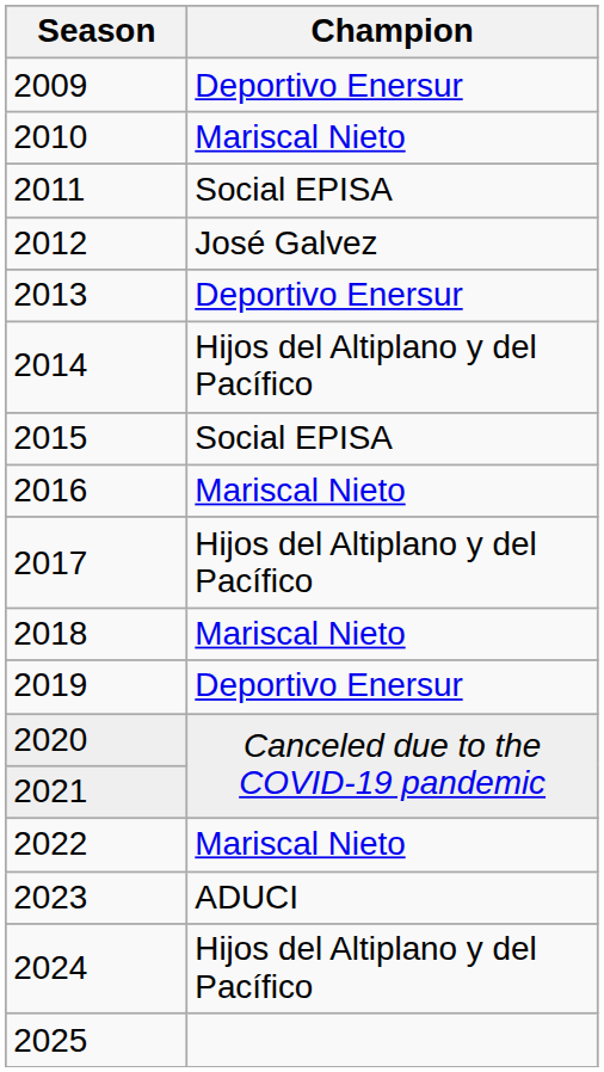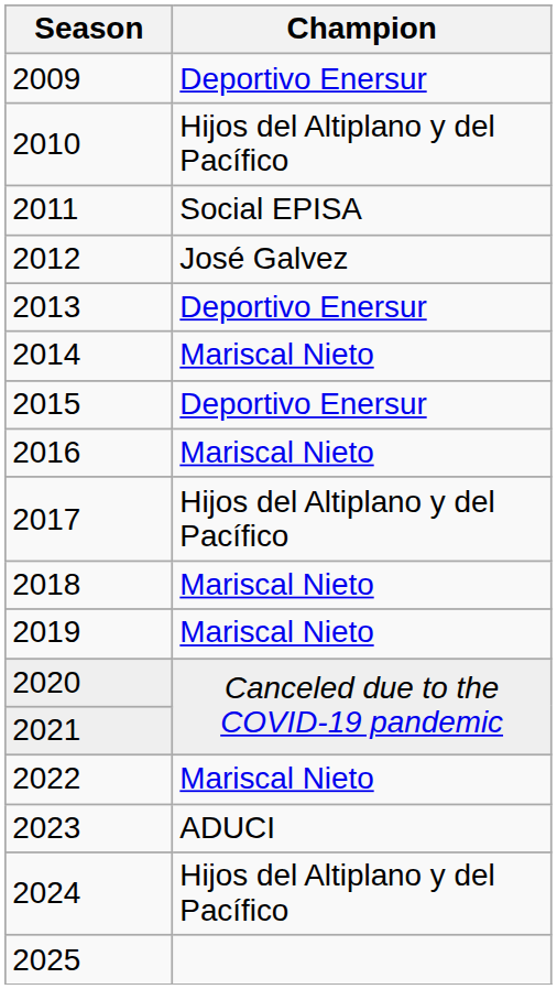2010 | Champion: Mariscal Nieto -> Hijos del Altiplano y del Pacífico
2014 | Champion: Hijos del Altiplano y del Pacífico -> Mariscal Nieto
2015 | Champion: Social EPISA -> Deportivo Enersur
2019 | Champion: Deportivo Enersur -> Mariscal Nieto
